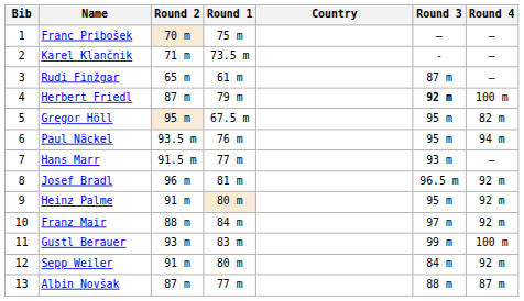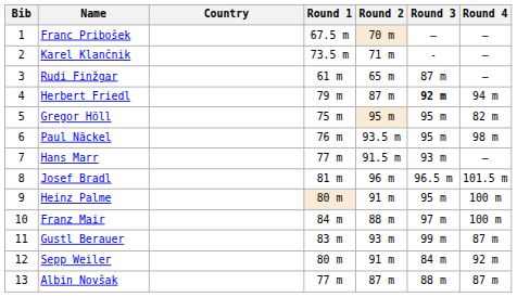columns swapped: Country <-> Round 2
Franc Pribošek | Round 1: 75 m -> 67.5 m
Herbert Friedl | Round 4: 100 m -> 94 m
Gregor Höll | Round 1: 67.5 m -> 75 m
Paul Näckel | Round 4: 94 m -> 98 m
Josef Bradl | Round 4: 92 m -> 101.5 m
Heinz Palme | Round 4: 92 m -> 100 m
Franz Mair | Round 4: 92 m -> 100 m
Gustl Berauer | Round 4: 100 m -> 87 m
